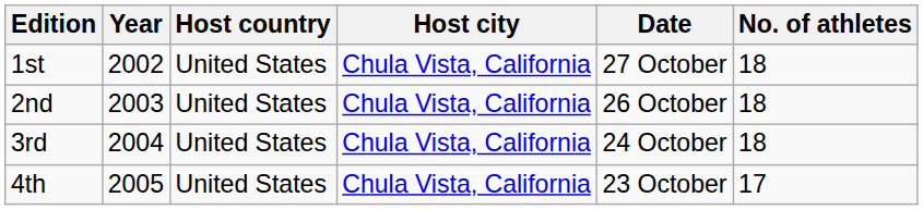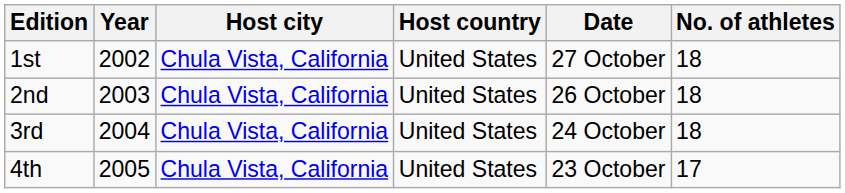columns swapped: Host city <-> Host country
